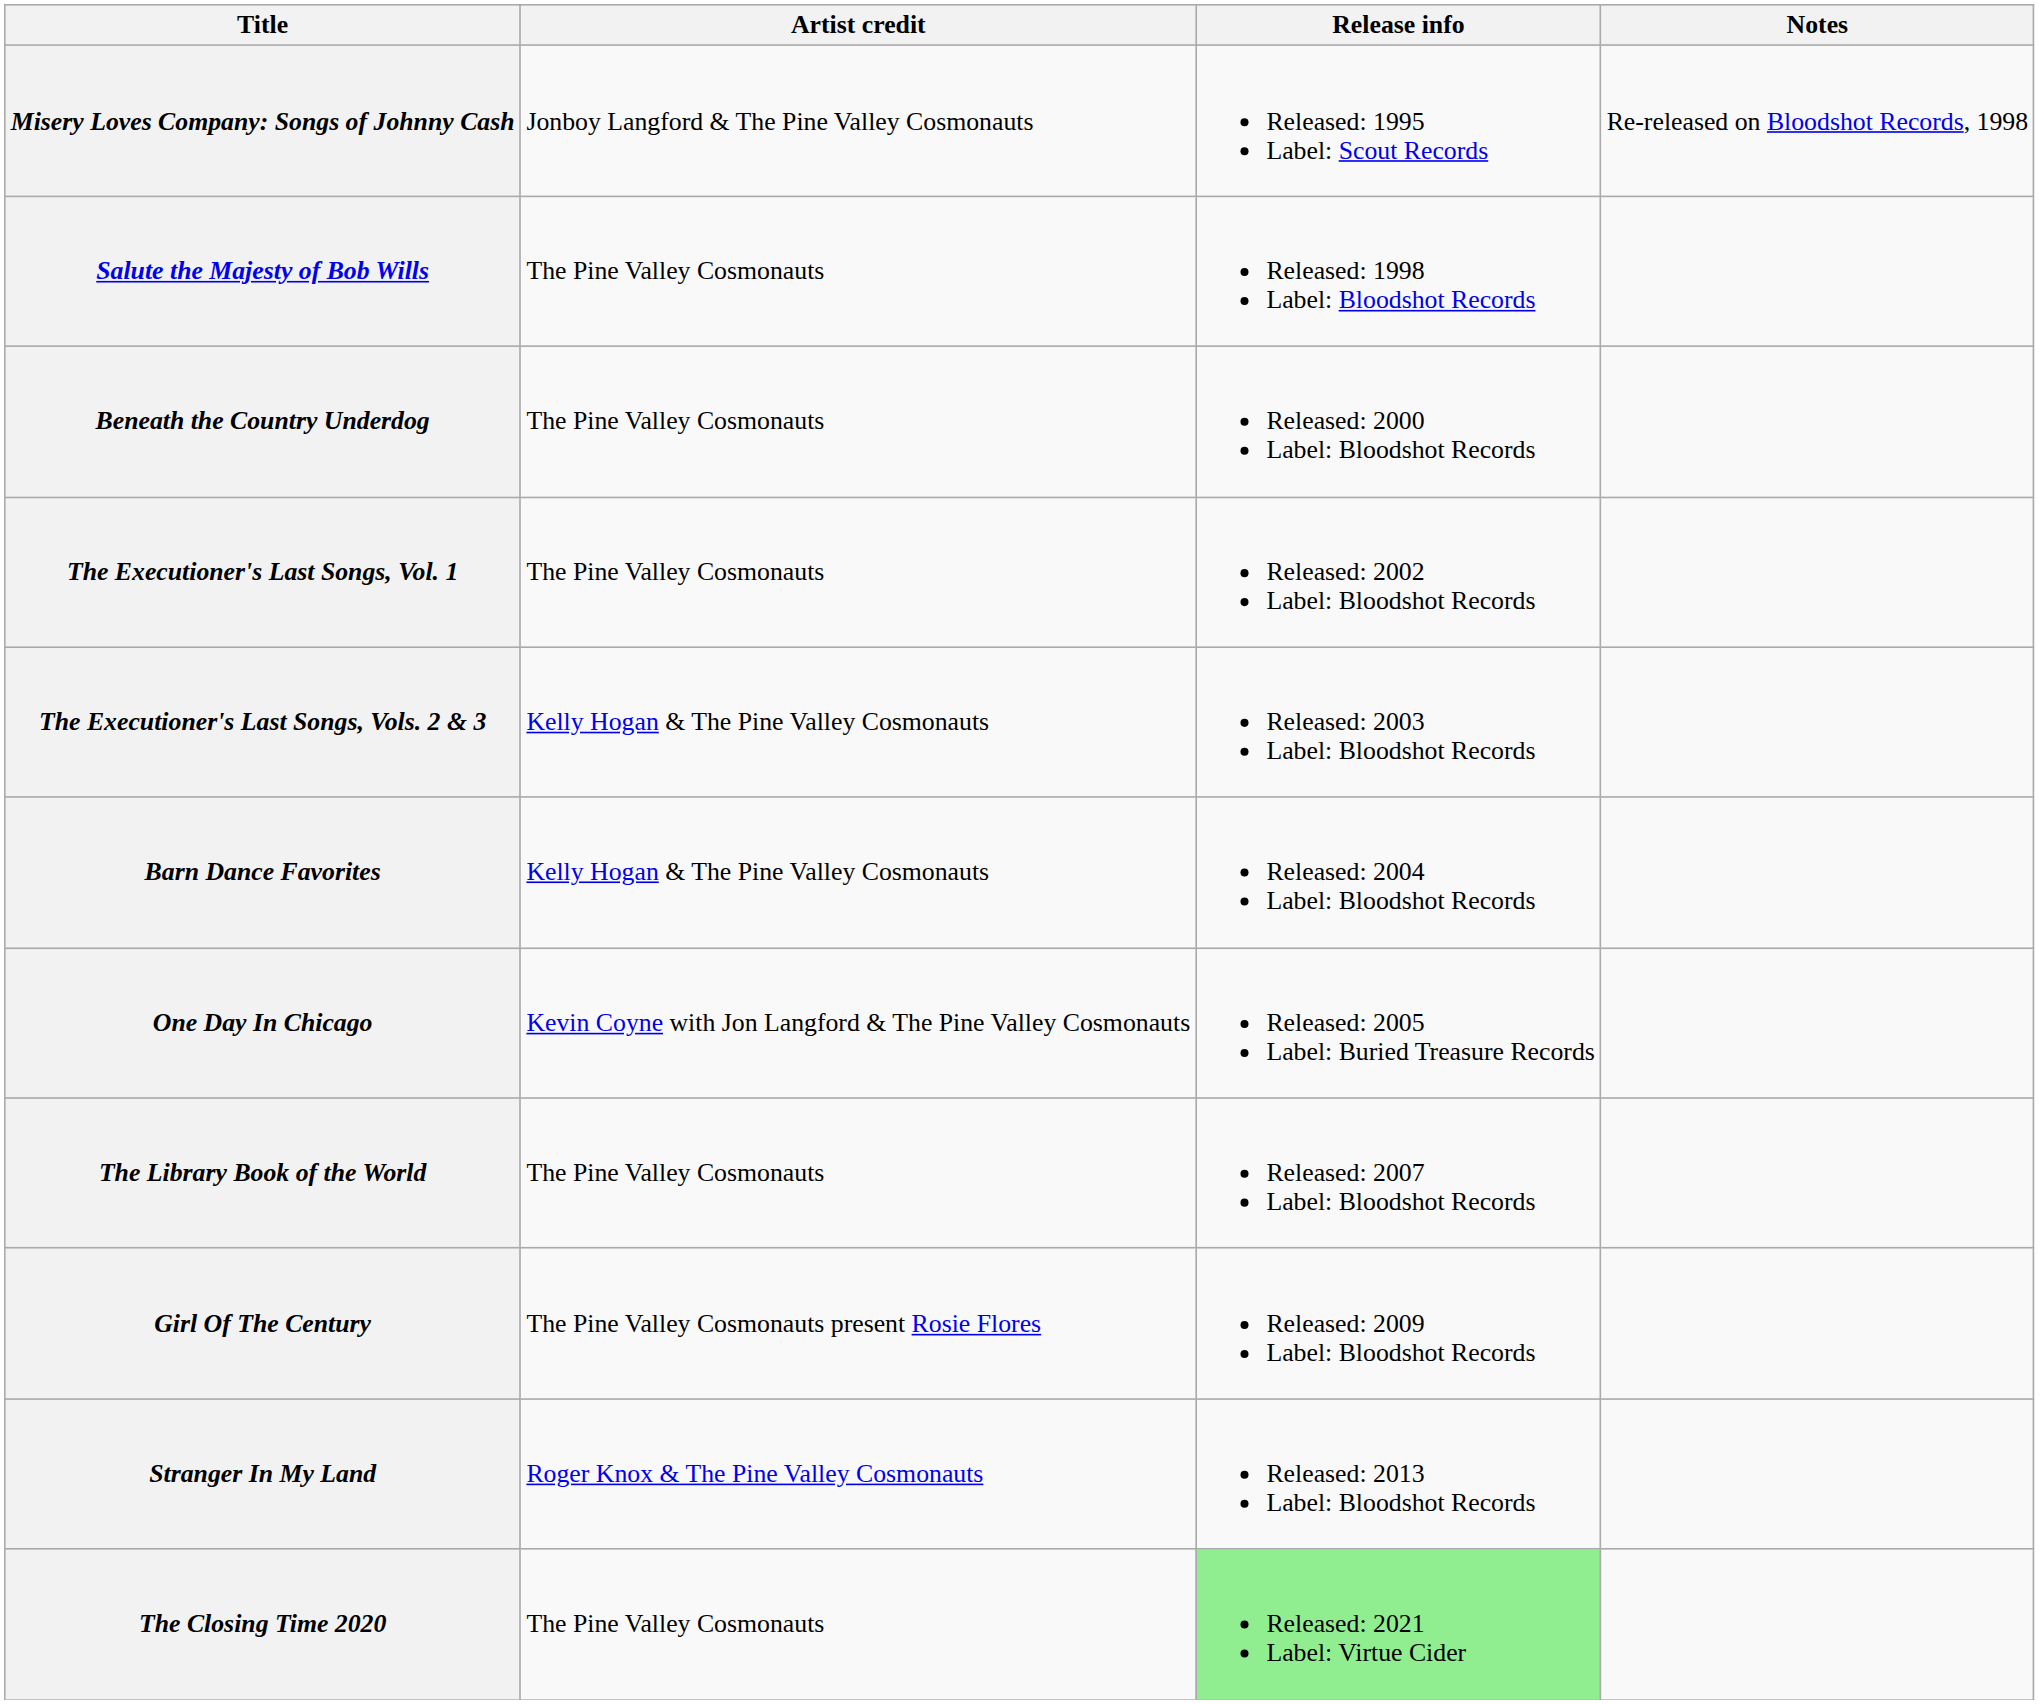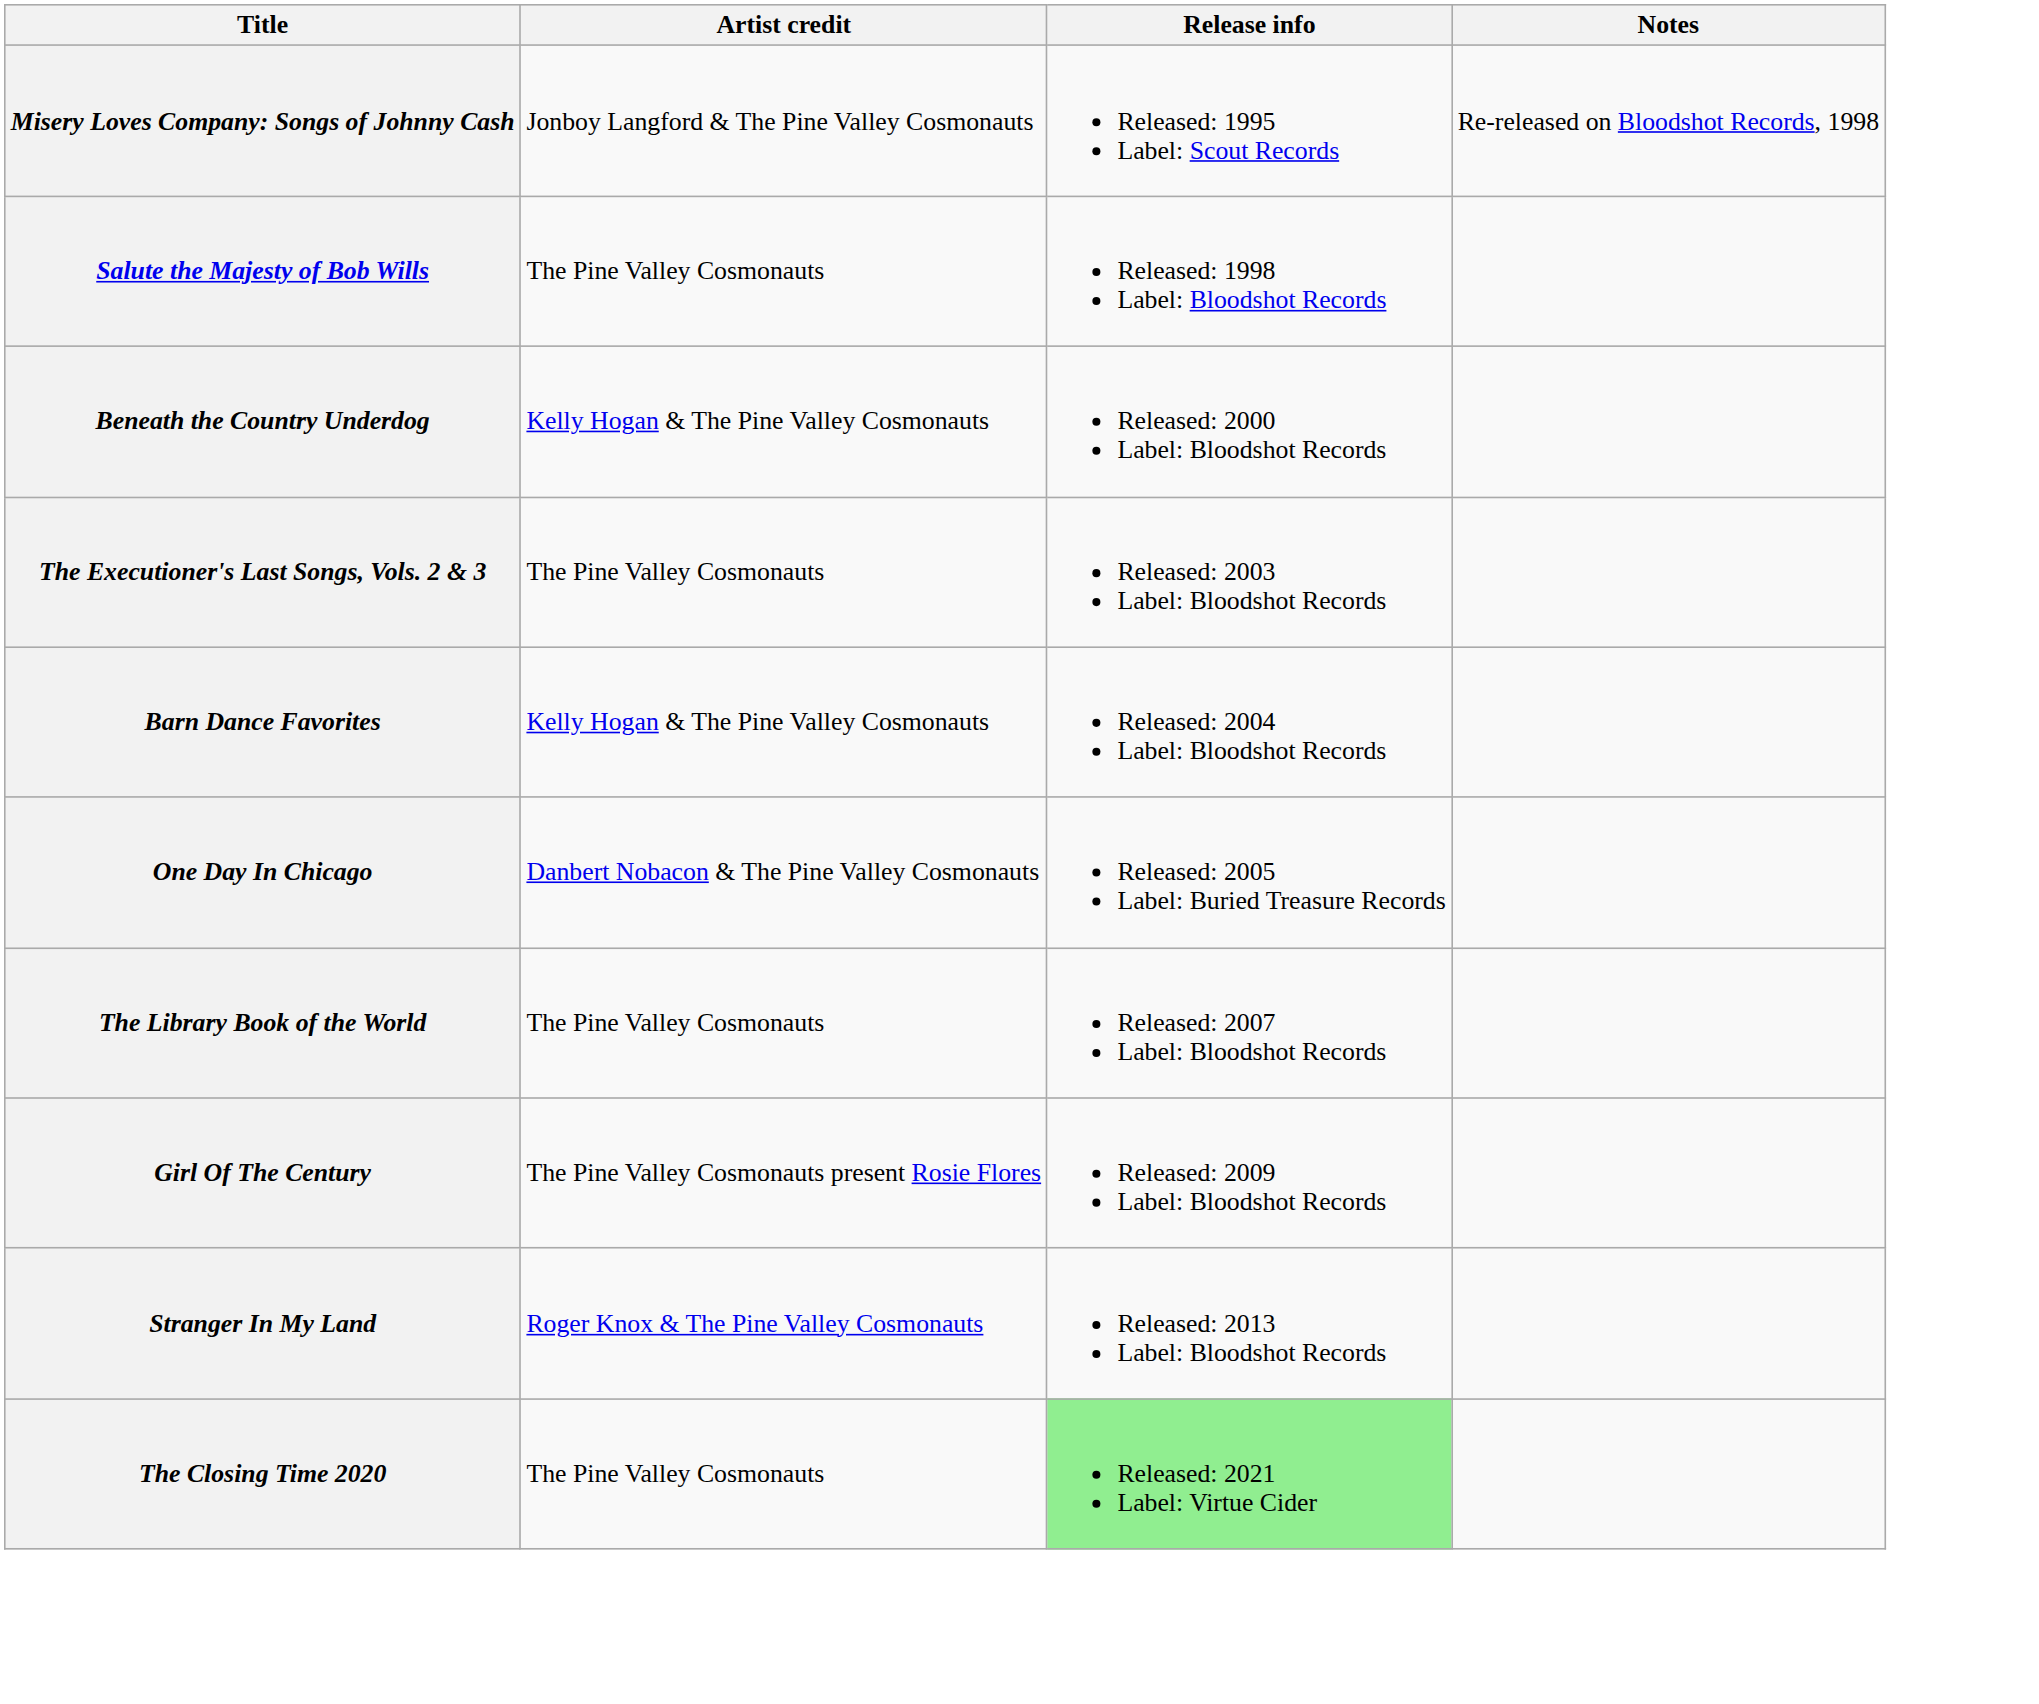Beneath the Country Underdog | Artist credit: The Pine Valley Cosmonauts -> Kelly Hogan & The Pine Valley Cosmonauts
- row: The Executioner's Last Songs, Vol. 1 | The Pine Valley Cosmonauts | Released: 2002 Label: Bloodshot Records
The Executioner's Last Songs, Vols. 2 & 3 | Artist credit: Kelly Hogan & The Pine Valley Cosmonauts -> The Pine Valley Cosmonauts
One Day In Chicago | Artist credit: Kevin Coyne with Jon Langford & The Pine Valley Cosmonauts -> Danbert Nobacon & The Pine Valley Cosmonauts
